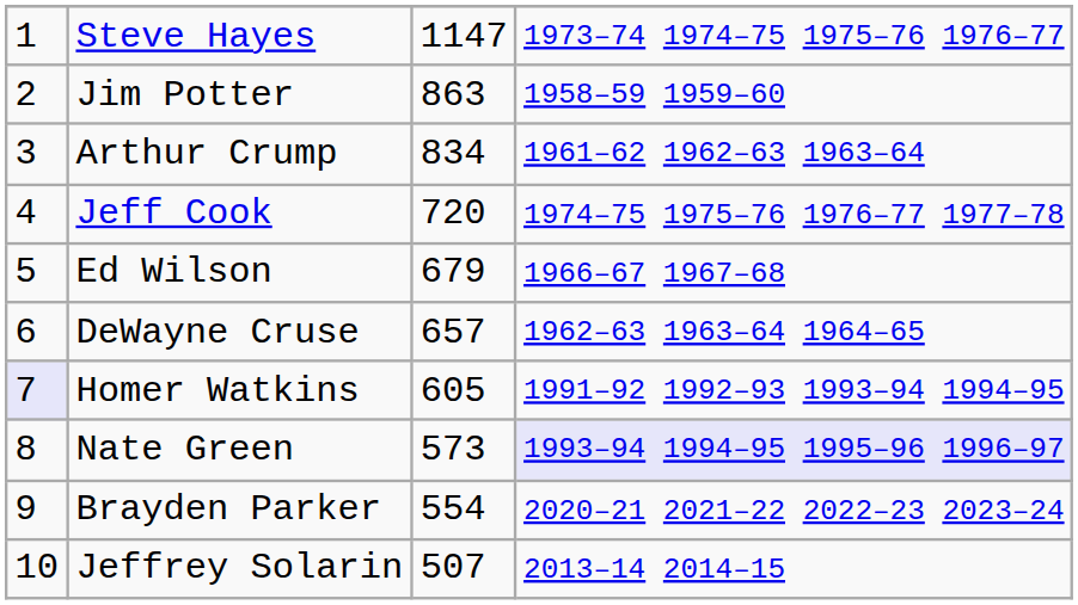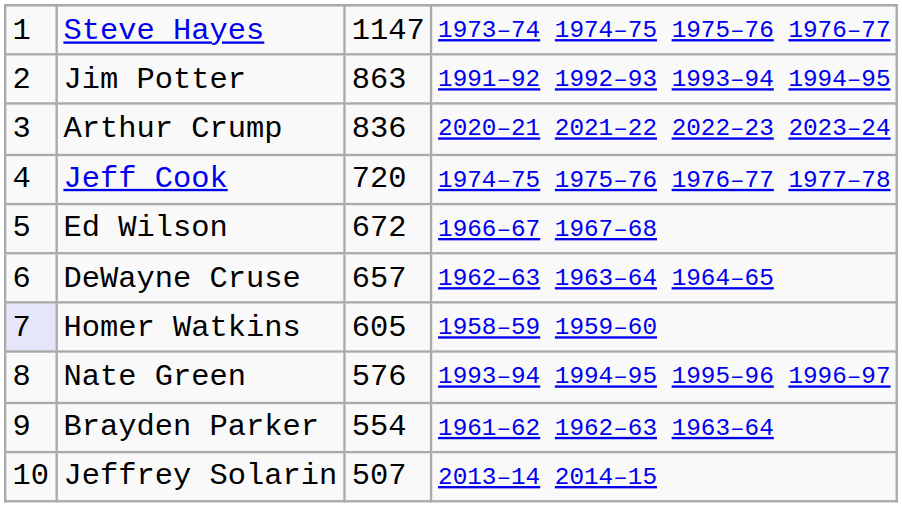Jim Potter | column 4: 1958–59 1959–60 -> 1991–92 1992–93 1993–94 1994–95
Arthur Crump | column 3: 834 -> 836
Arthur Crump | column 4: 1961–62 1962–63 1963–64 -> 2020–21 2021–22 2022–23 2023–24
Ed Wilson | column 3: 679 -> 672
Homer Watkins | column 4: 1991–92 1992–93 1993–94 1994–95 -> 1958–59 1959–60
Nate Green | column 3: 573 -> 576
Nate Green | column 4: lavender background -> no background
Brayden Parker | column 4: 2020–21 2021–22 2022–23 2023–24 -> 1961–62 1962–63 1963–64
